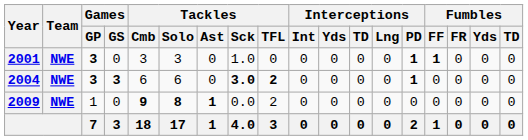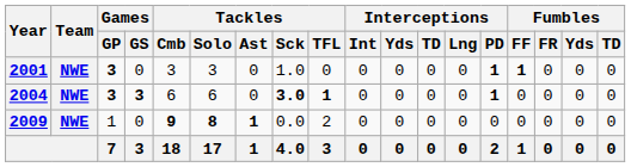2004 | Tackles / TFL: 2 -> 1
